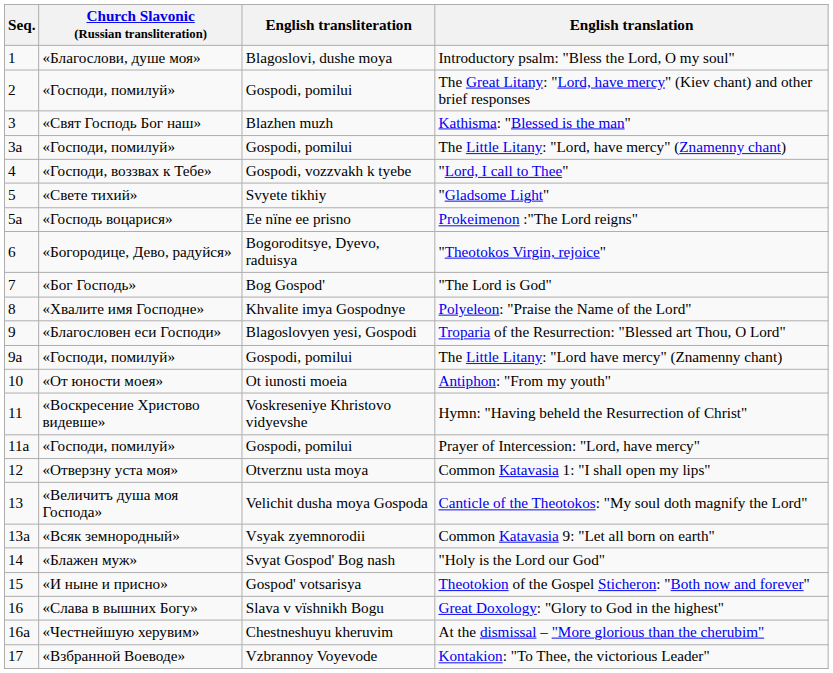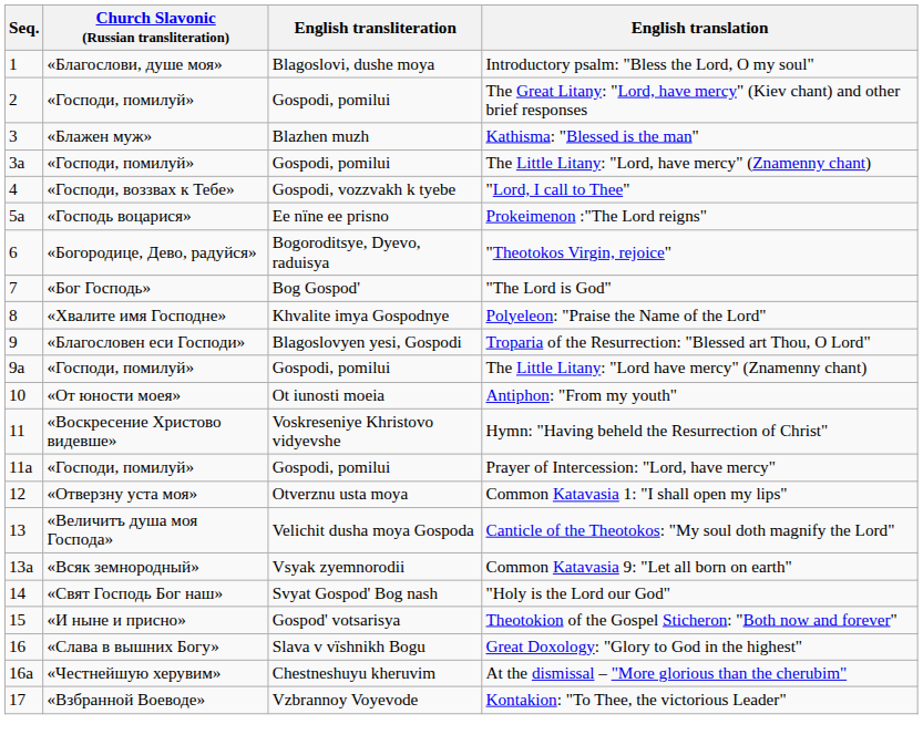Kathisma: "Blessed is the man" | Church Slavonic (Russian transliteration): «Свят Господь Бог наш» -> «Блажен муж»
- row: 5 | «Свете тихий» | Svyete tikhiy | "Gladsome Light"
"Holy is the Lord our God" | Church Slavonic (Russian transliteration): «Блажен муж» -> «Свят Господь Бог наш»
